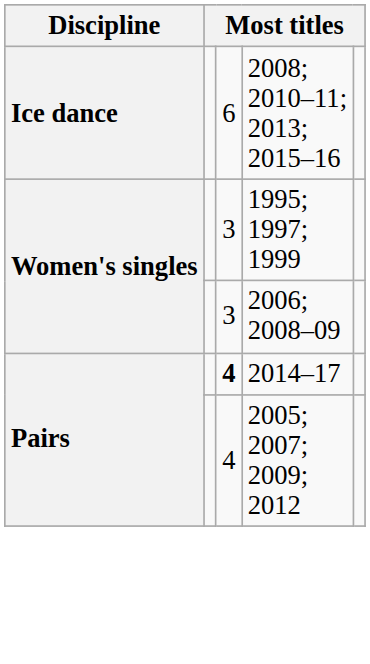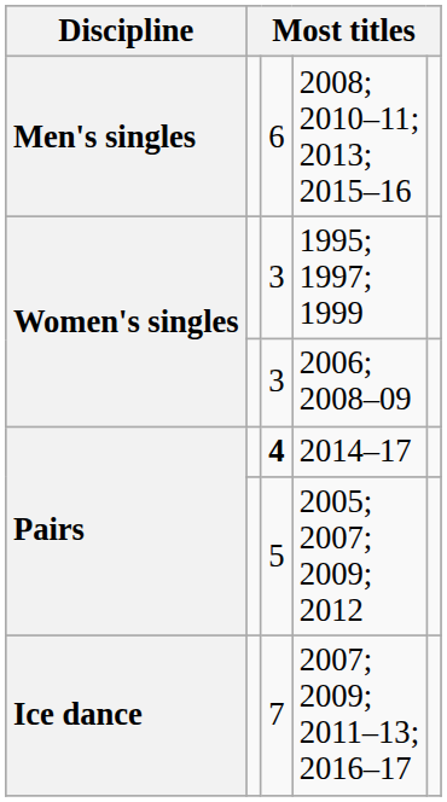2008; 2010–11; 2013; 2015–16 | Discipline: Ice dance -> Men's singles
2005; 2007; 2009; 2012 | column 3: 4 -> 5
+ row: Ice dance | 7 | 2007; 2009; 2011–13; 2016–17
